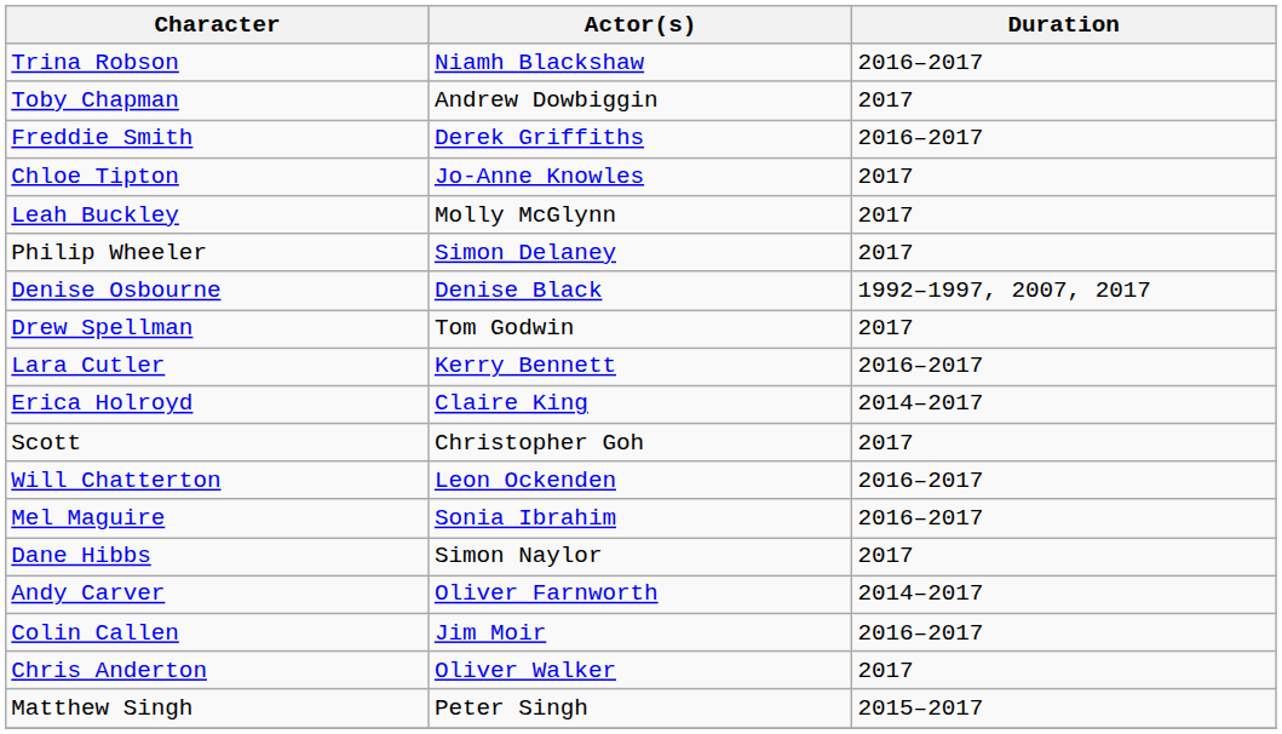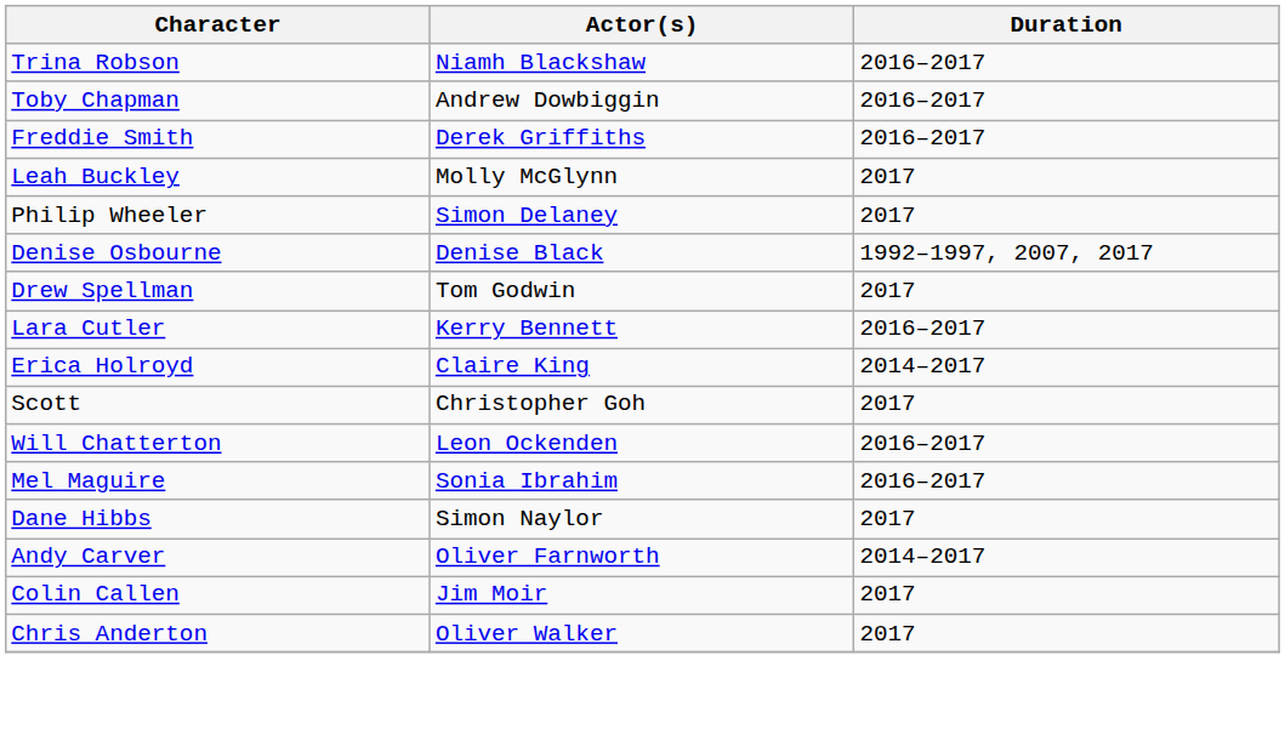Toby Chapman | Duration: 2017 -> 2016–2017
- row: Chloe Tipton | Jo-Anne Knowles | 2017
Colin Callen | Duration: 2016–2017 -> 2017
- row: Matthew Singh | Peter Singh | 2015–2017
